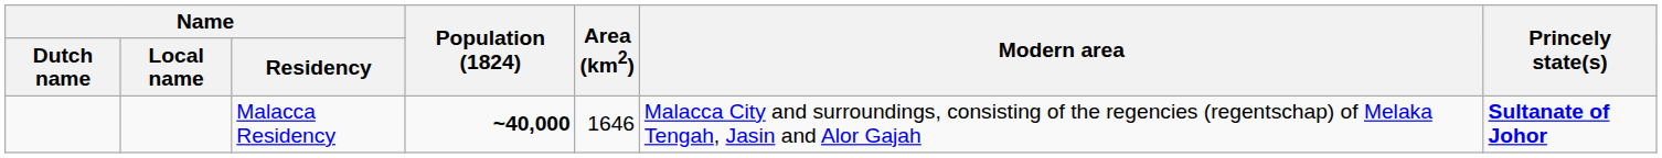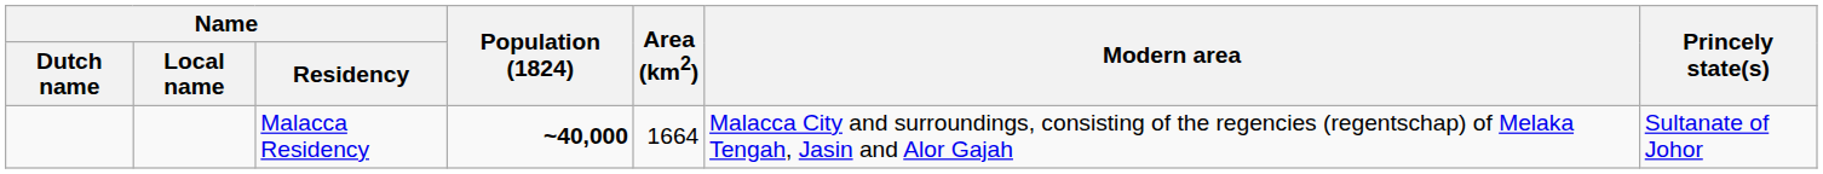Malacca Residency | Area (km2): 1646 -> 1664
Malacca Residency | Princely state(s): bold -> normal
